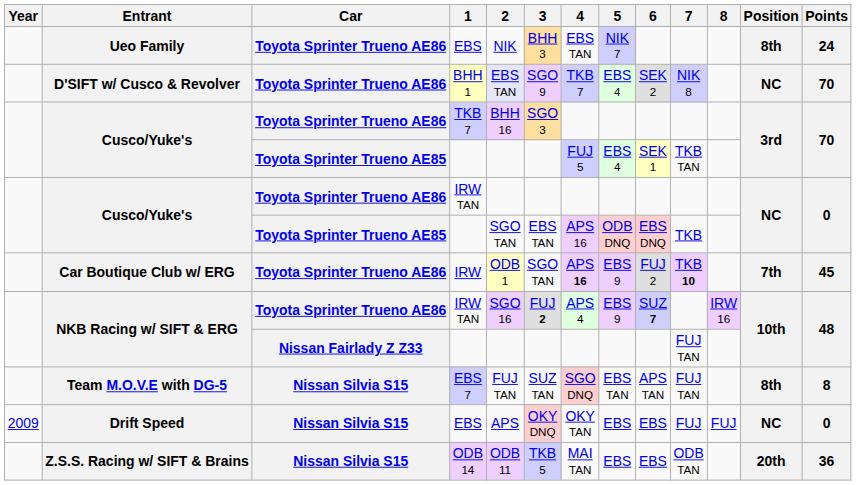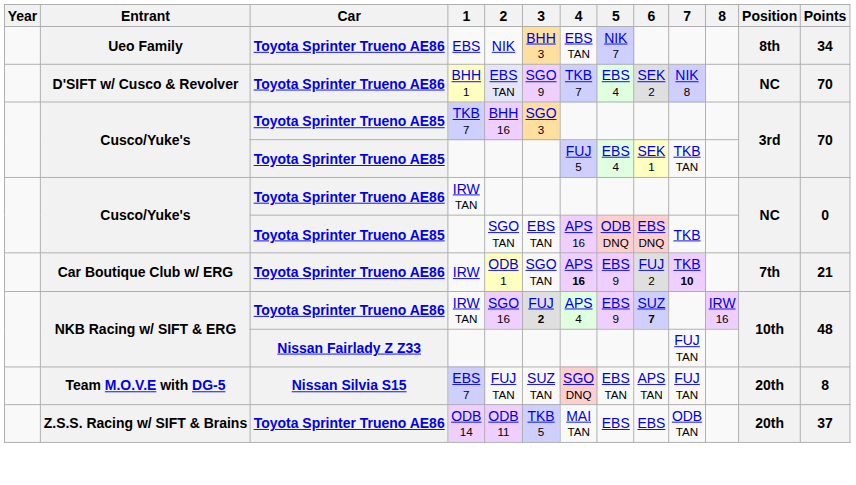Ueo Family | Points: 24 -> 34
Cusco/Yuke's / TKB 7 | Car: Toyota Sprinter Trueno AE86 -> Toyota Sprinter Trueno AE85
Car Boutique Club w/ ERG | Points: 45 -> 21
Team M.O.V.E with DG-5 | Position: 8th -> 20th
- row: 2009 | Drift Speed | Nissan Silvia S15 | EBS | APS | OKY DNQ | OKY TAN | EBS | EBS | FUJ | FUJ | NC | 0
Z.S.S. Racing w/ SIFT & Brains | Car: Nissan Silvia S15 -> Toyota Sprinter Trueno AE86
Z.S.S. Racing w/ SIFT & Brains | Points: 36 -> 37
